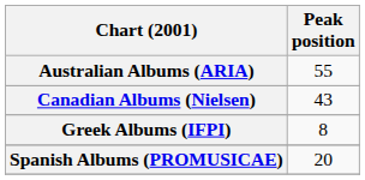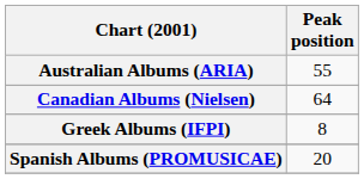Canadian Albums (Nielsen) | Peak position: 43 -> 64
